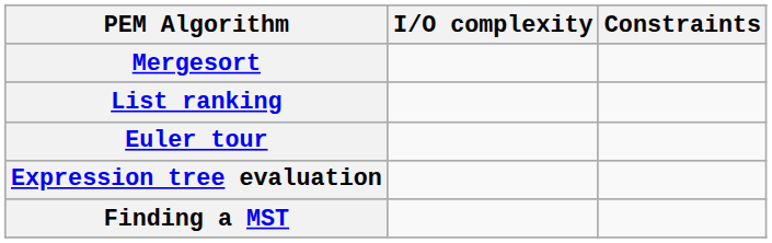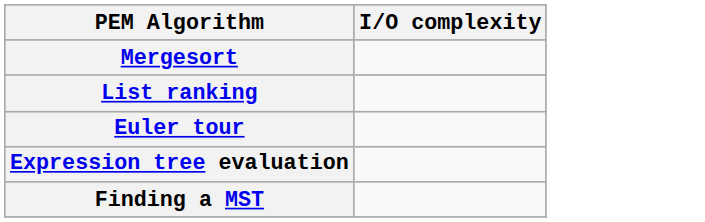- column: Constraints
